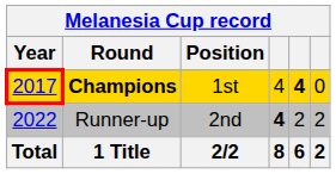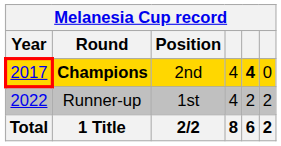Champions | Position: 1st -> 2nd
Runner-up | Position: 2nd -> 1st
Runner-up | column 4: bold -> normal
